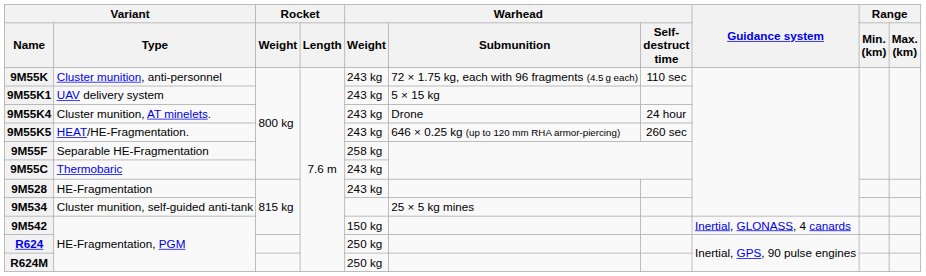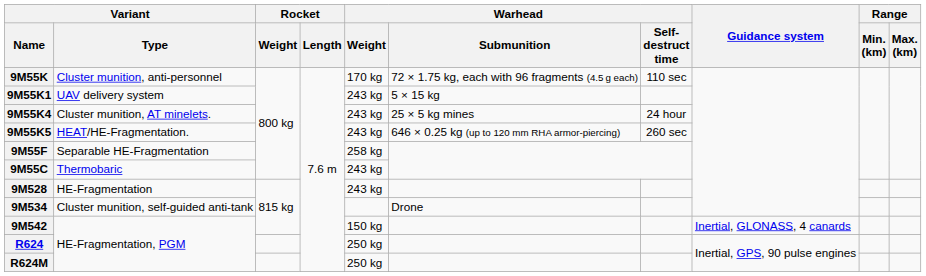9M55K | Warhead / Weight: 243 kg -> 170 kg
9M55K4 | Warhead / Submunition: Drone -> 25 × 5 kg mines
9M534 | Warhead / Submunition: 25 × 5 kg mines -> Drone
